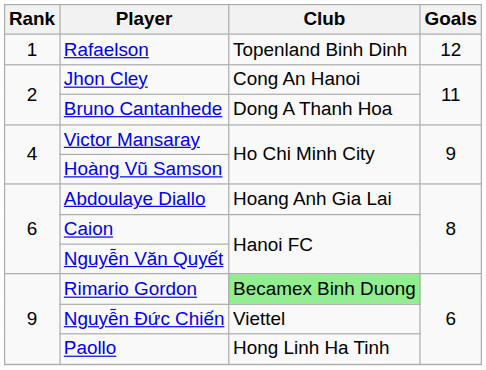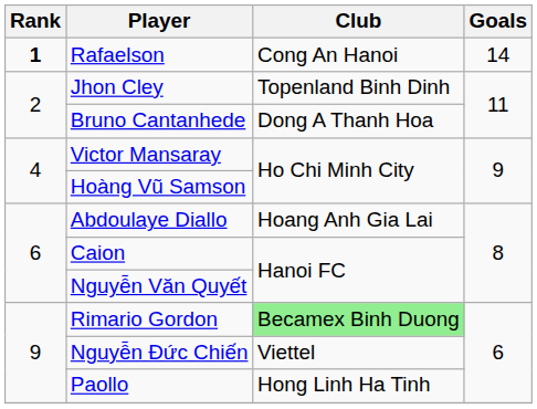Rafaelson | Rank: normal -> bold
Rafaelson | Club: Topenland Binh Dinh -> Cong An Hanoi
Rafaelson | Goals: 12 -> 14
Jhon Cley | Club: Cong An Hanoi -> Topenland Binh Dinh
